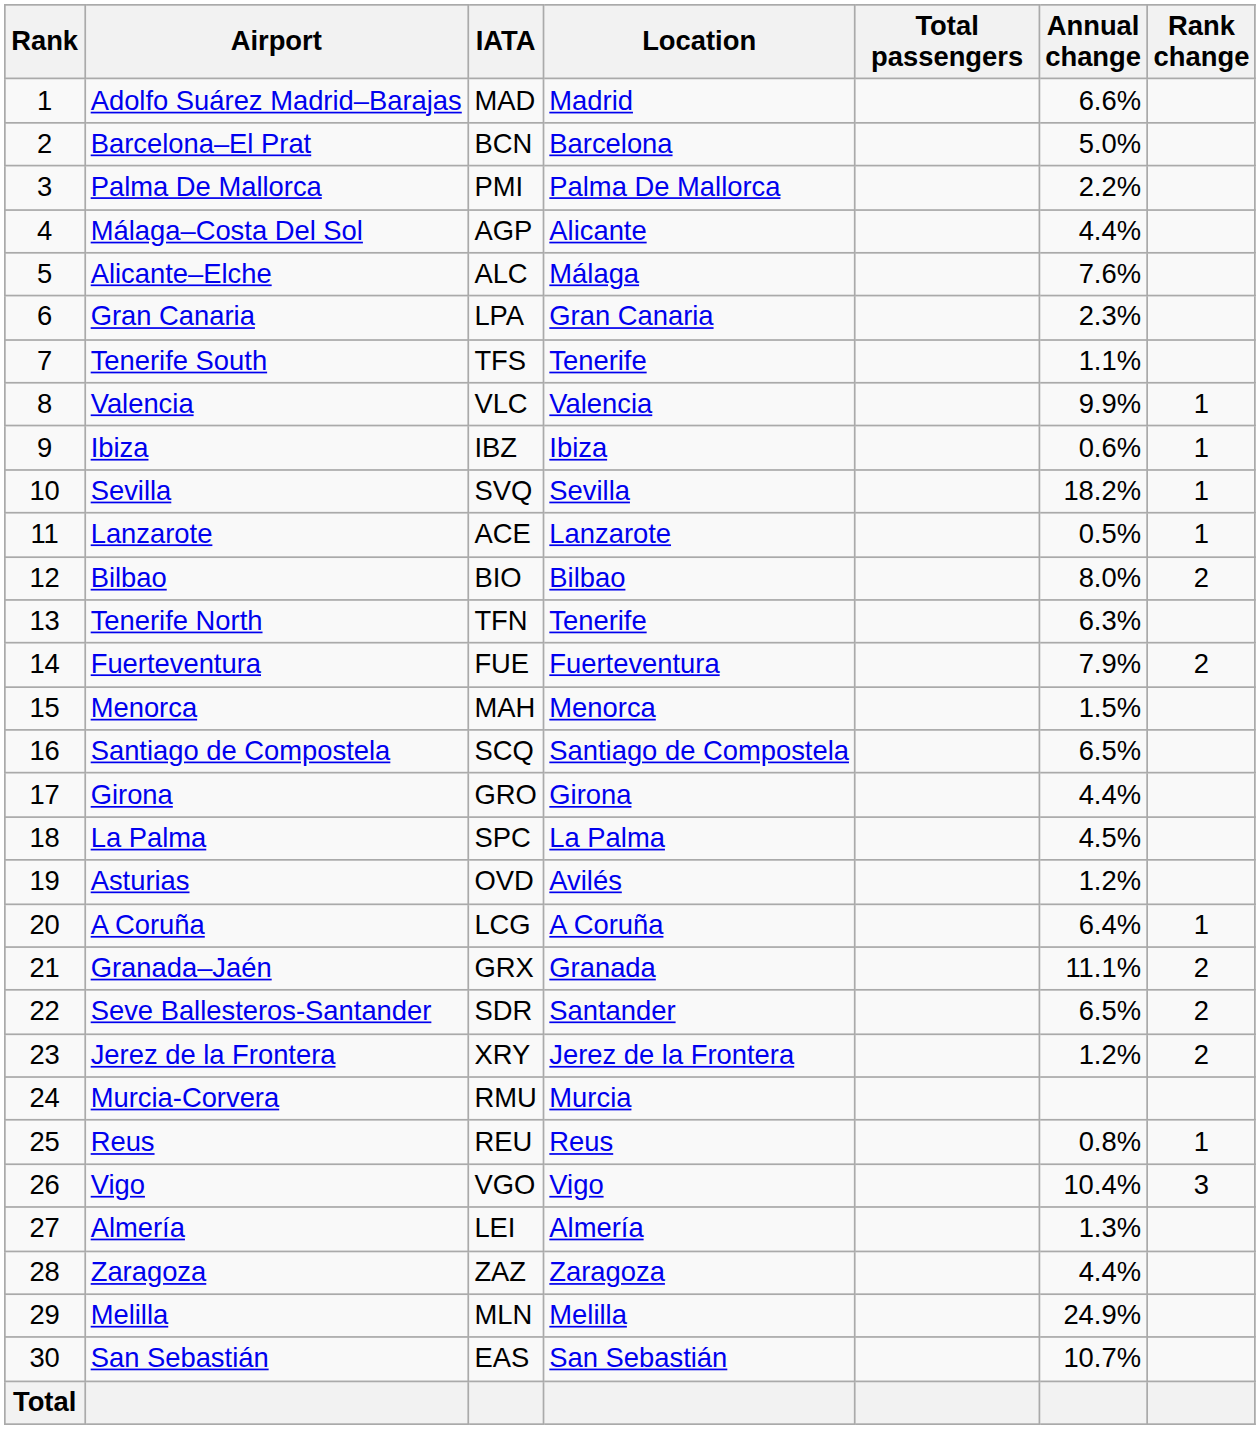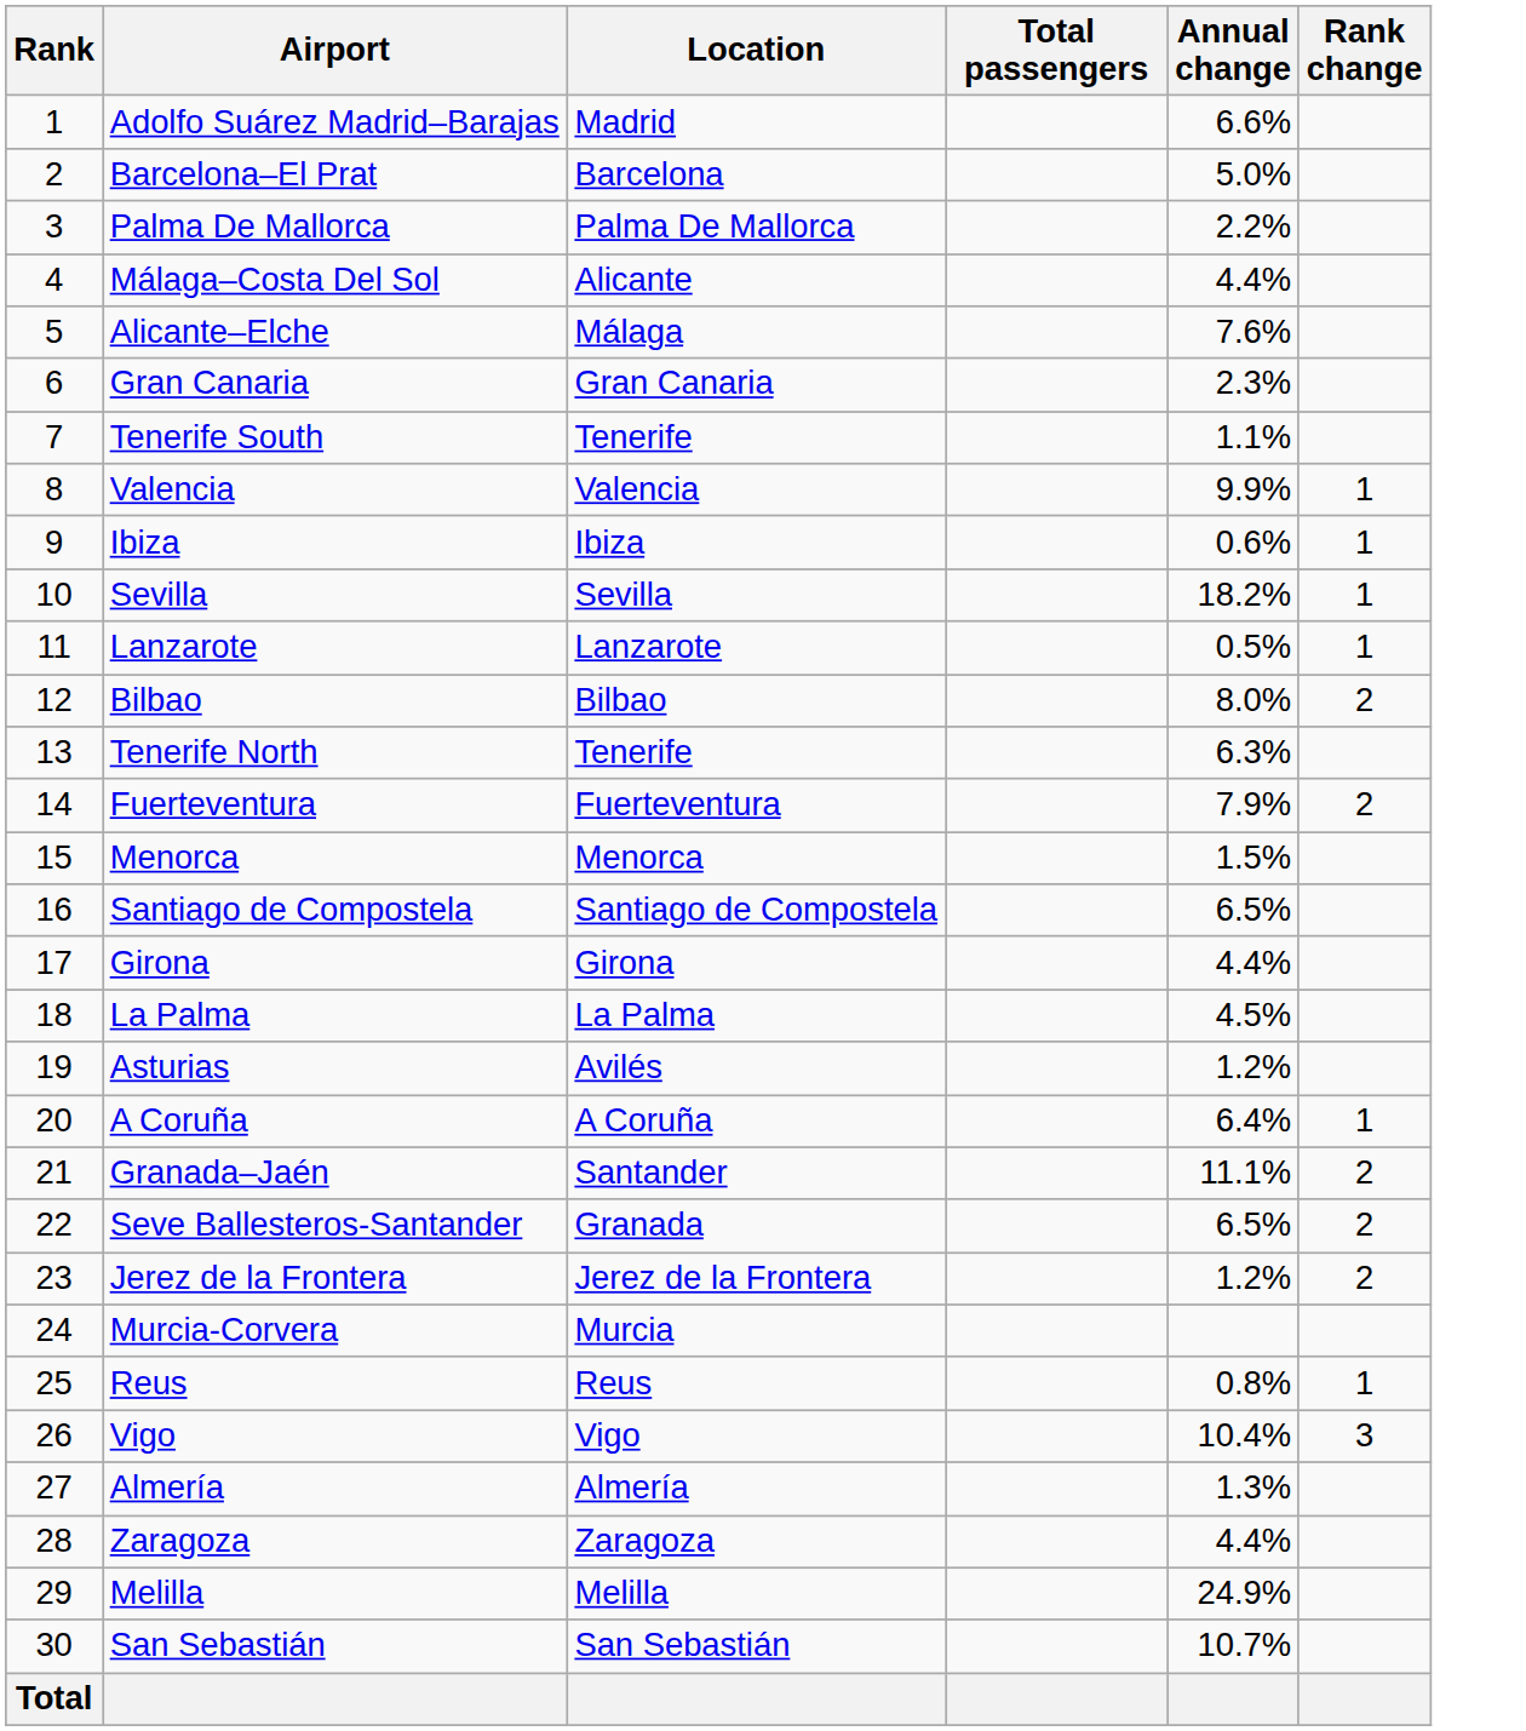- column: IATA | MAD | BCN | PMI | AGP | ALC | LPA | TFS | VLC | IBZ | SVQ | ACE | BIO | TFN | FUE | MAH | SCQ | GRO | SPC | OVD | LCG | GRX | SDR | XRY | RMU | REU | VGO | LEI | ZAZ | MLN | EAS
Granada–Jaén | Location: Granada -> Santander
Seve Ballesteros-Santander | Location: Santander -> Granada
